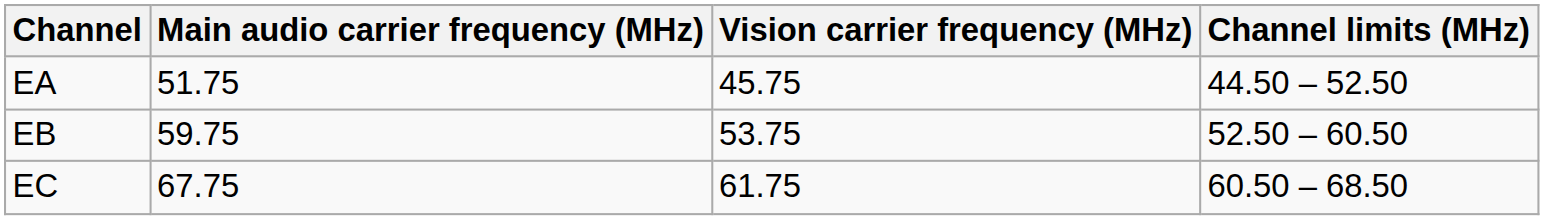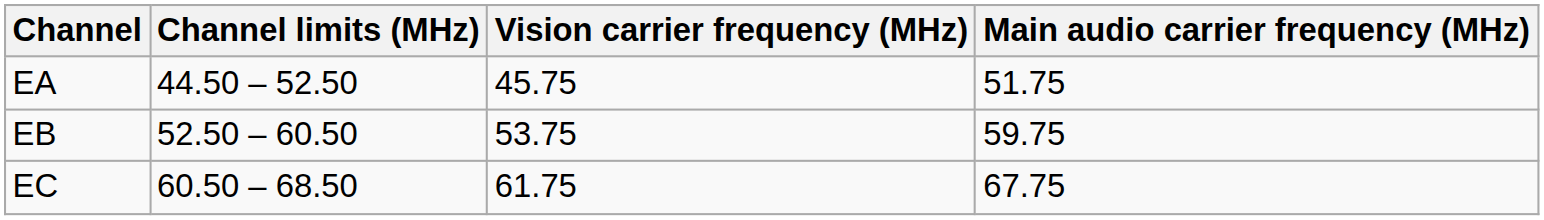columns swapped: Channel limits (MHz) <-> Main audio carrier frequency (MHz)
